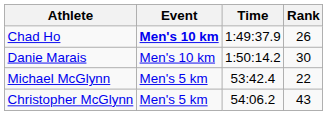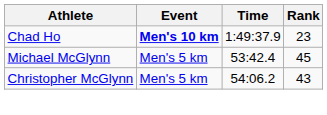Chad Ho | Rank: 26 -> 23
- row: Danie Marais | Men's 10 km | 1:50:14.2 | 30
Michael McGlynn | Rank: 22 -> 45
